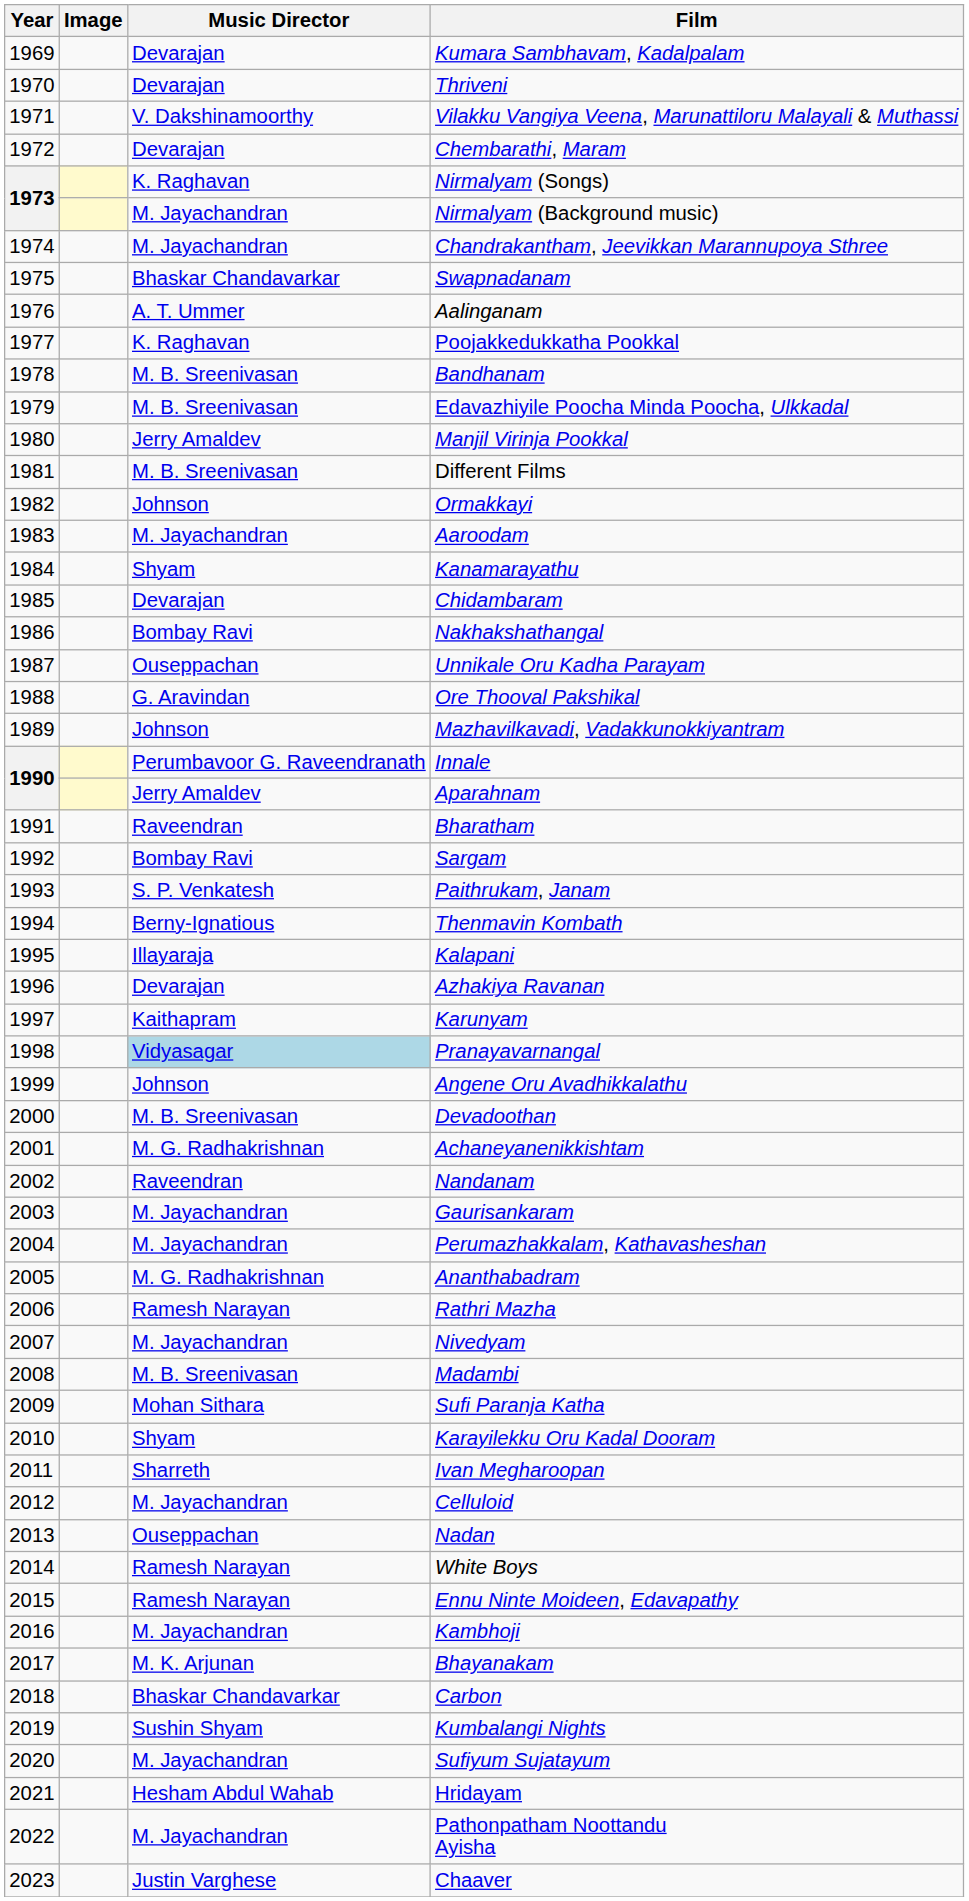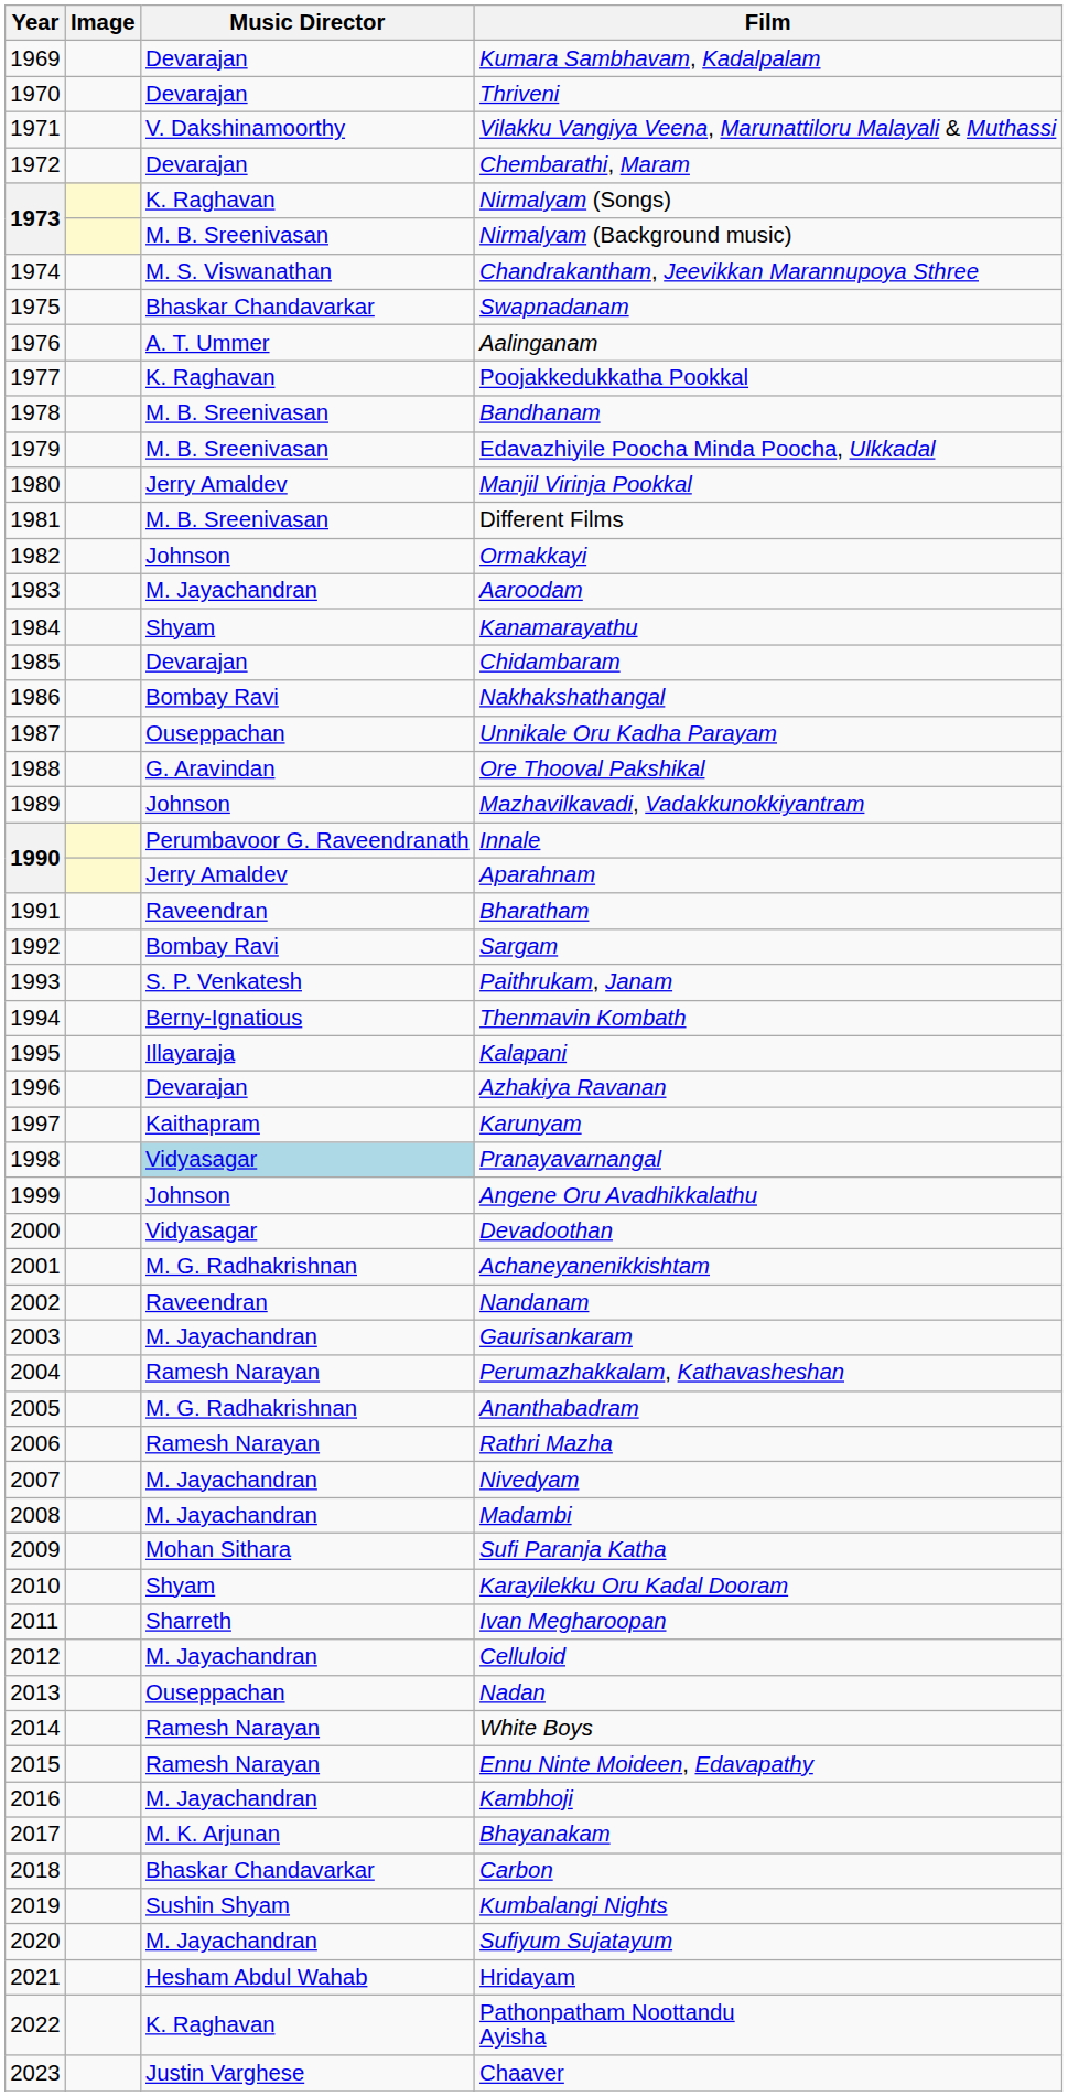Nirmalyam (Background music) | Music Director: M. Jayachandran -> M. B. Sreenivasan
Chandrakantham, Jeevikkan Marannupoya Sthree | Music Director: M. Jayachandran -> M. S. Viswanathan
Devadoothan | Music Director: M. B. Sreenivasan -> Vidyasagar
Perumazhakkalam, Kathavasheshan | Music Director: M. Jayachandran -> Ramesh Narayan
Madambi | Music Director: M. B. Sreenivasan -> M. Jayachandran
Pathonpatham Noottandu Ayisha | Music Director: M. Jayachandran -> K. Raghavan
